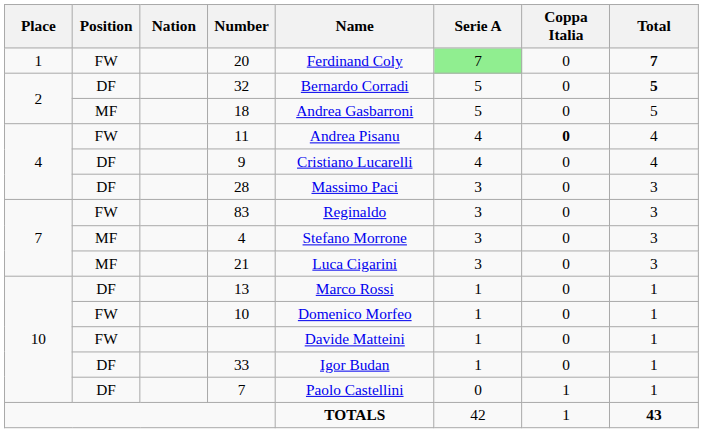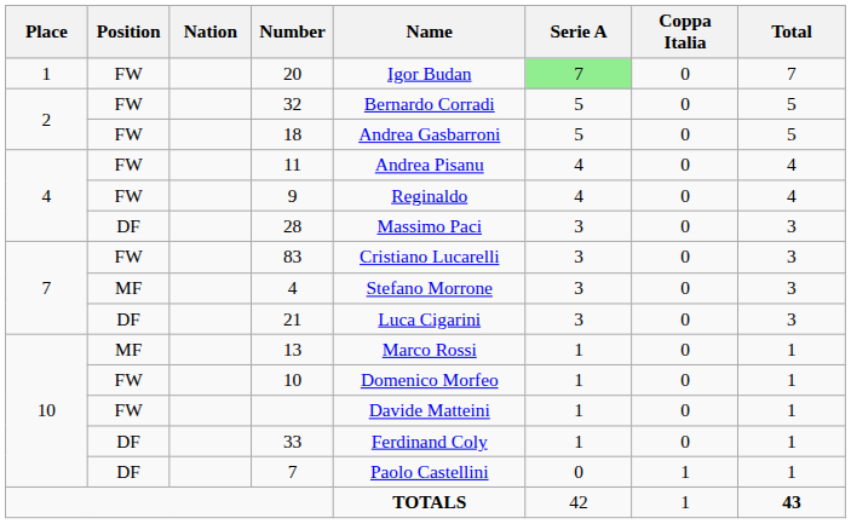20 | Name: Ferdinand Coly -> Igor Budan
20 | Total: bold -> normal
32 | Position: DF -> FW
32 | Total: bold -> normal
18 | Position: MF -> FW
11 | Coppa Italia: bold -> normal
9 | Position: DF -> FW
9 | Name: Cristiano Lucarelli -> Reginaldo
83 | Name: Reginaldo -> Cristiano Lucarelli
21 | Position: MF -> DF
13 | Position: DF -> MF
33 | Name: Igor Budan -> Ferdinand Coly
